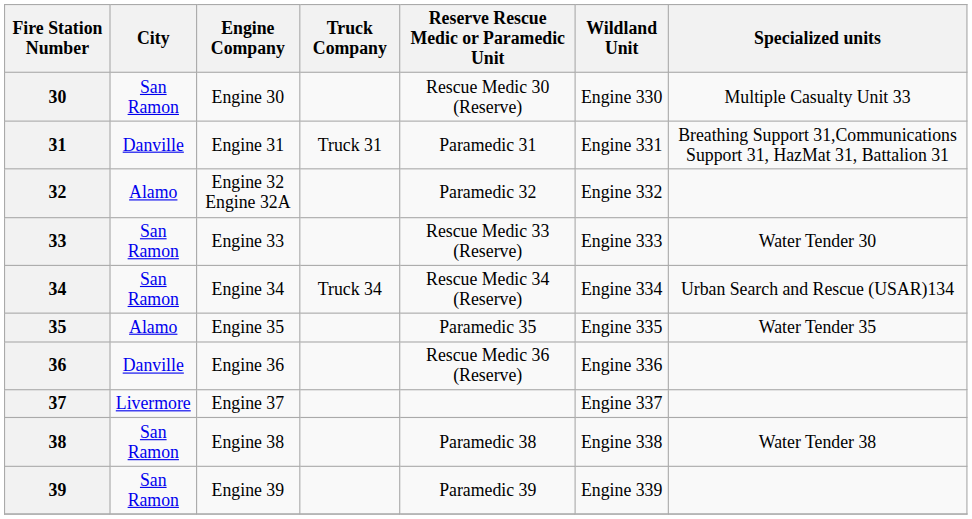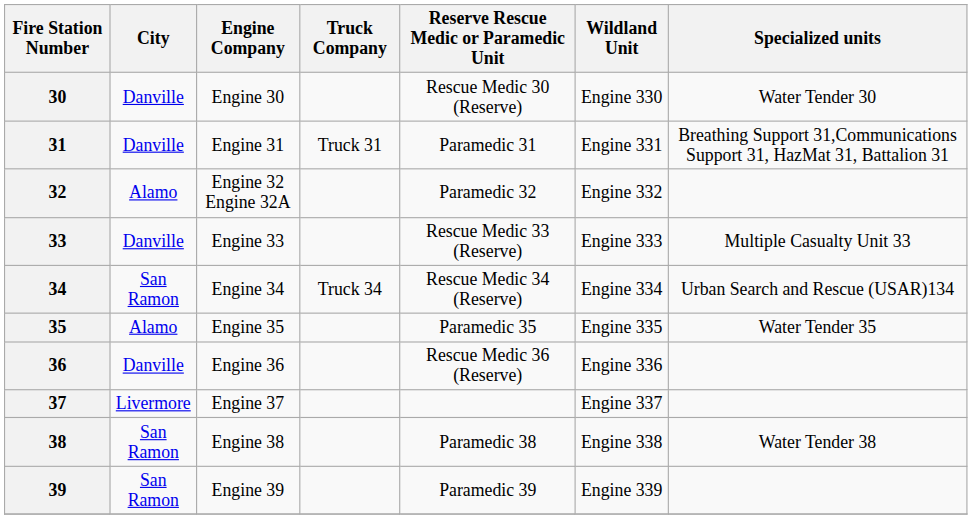30 | City: San Ramon -> Danville
30 | Specialized units: Multiple Casualty Unit 33 -> Water Tender 30
33 | City: San Ramon -> Danville
33 | Specialized units: Water Tender 30 -> Multiple Casualty Unit 33
